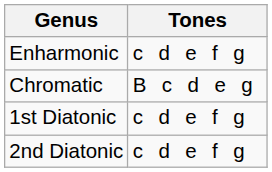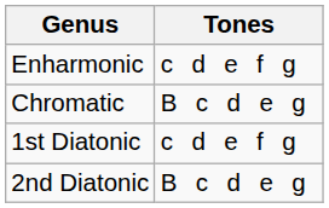2nd Diatonic | Tones: c d e f g -> B c d e g
